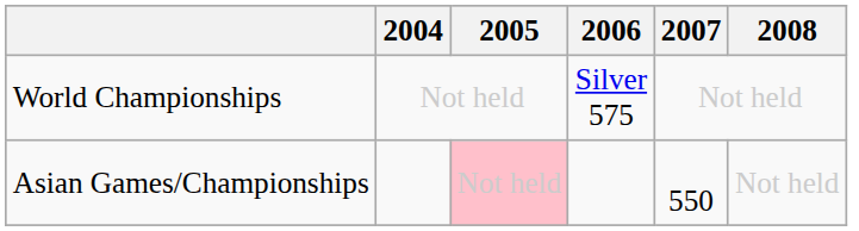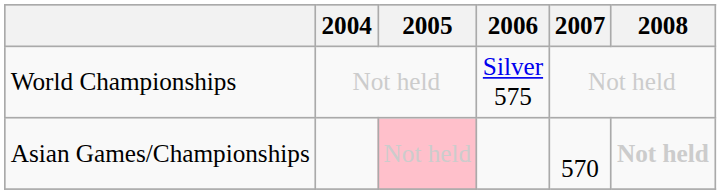Asian Games/Championships | 2007: 550 -> 570
Asian Games/Championships | 2008: normal -> bold
